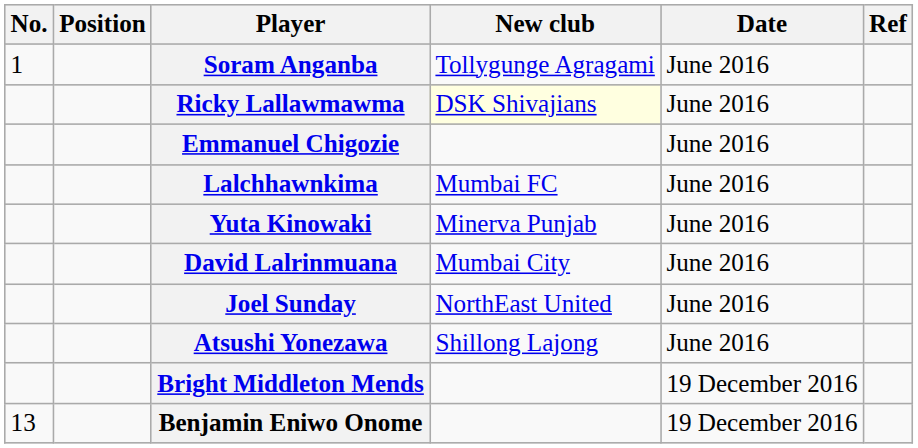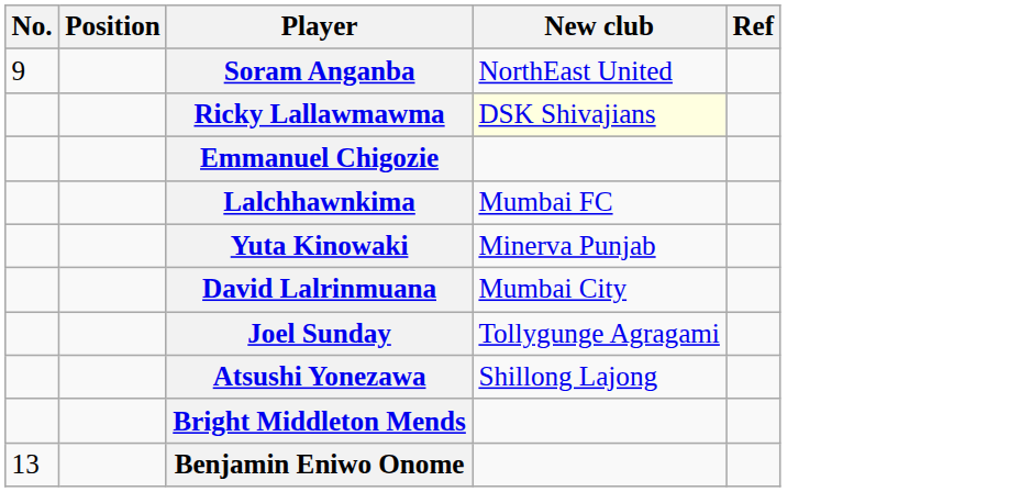- column: Date | June 2016 | June 2016 | June 2016 | June 2016 | June 2016 | June 2016 | June 2016 | June 2016 | 19 December 2016 | 19 December 2016
Soram Anganba | No.: 1 -> 9
Soram Anganba | New club: Tollygunge Agragami -> NorthEast United
Joel Sunday | New club: NorthEast United -> Tollygunge Agragami
